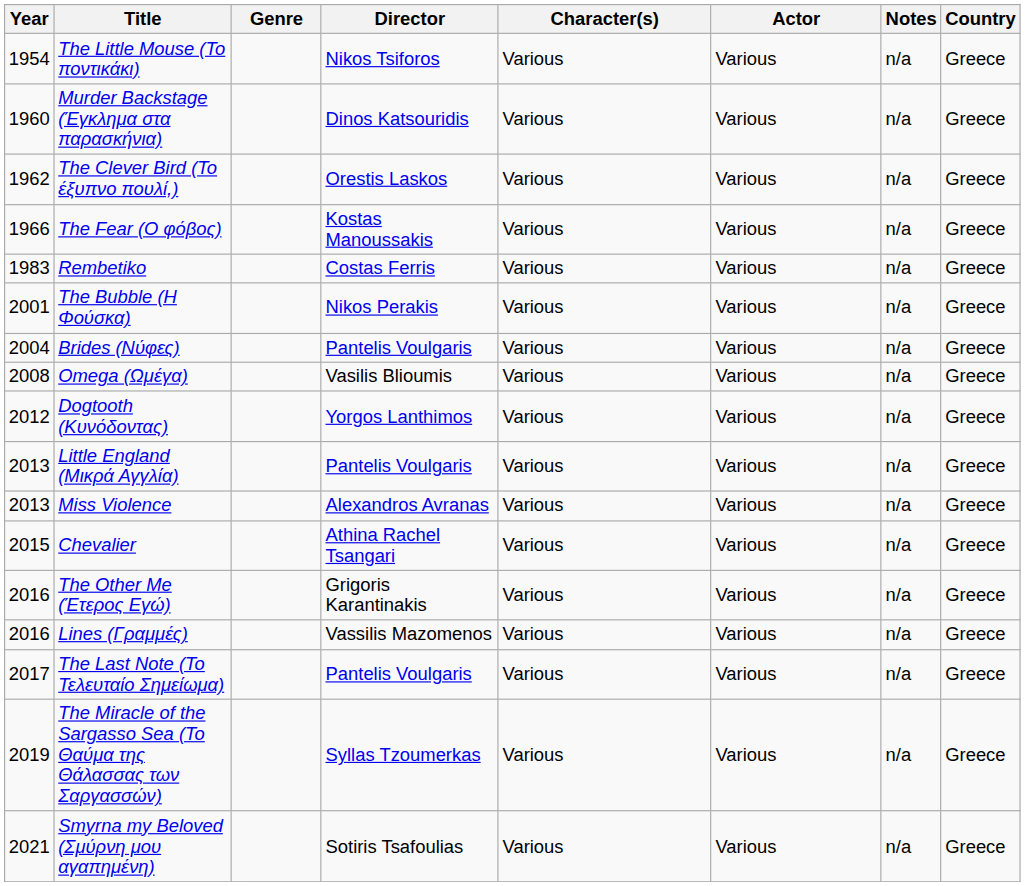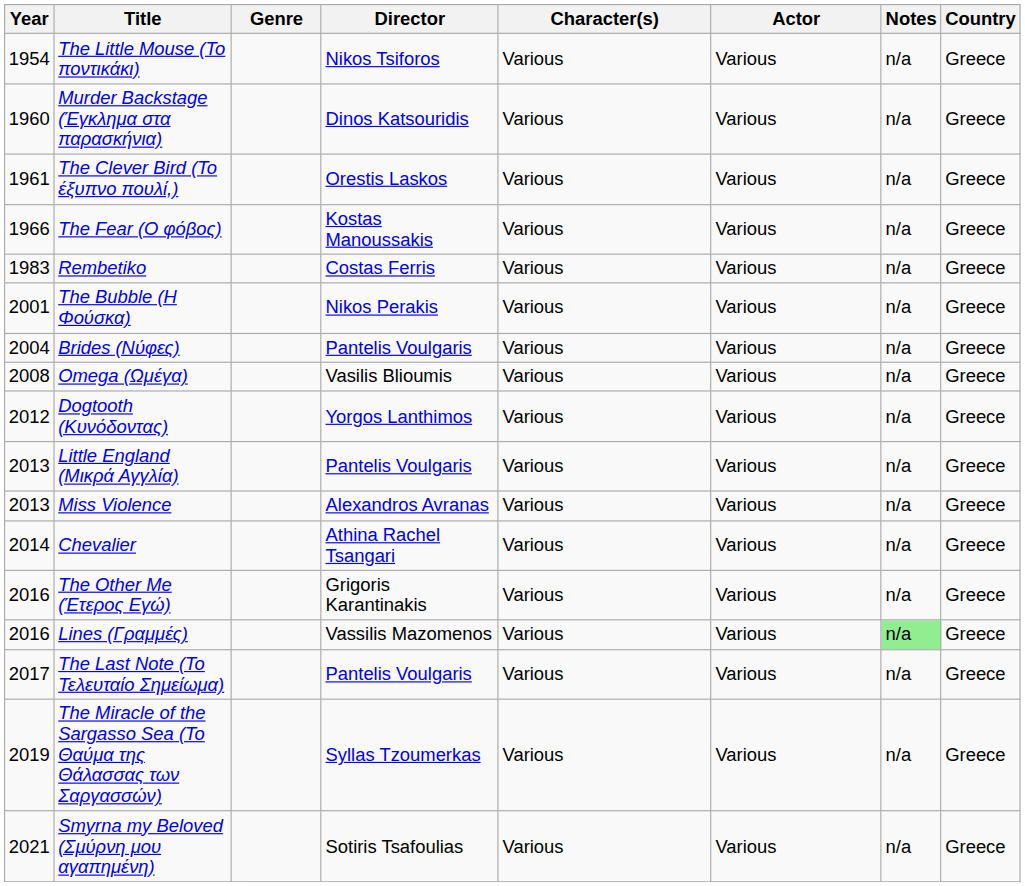The Clever Bird (Το έξυπνο πουλί,) | Year: 1962 -> 1961
Chevalier | Year: 2015 -> 2014
Lines (Γραμμές) | Notes: no background -> lightgreen background
